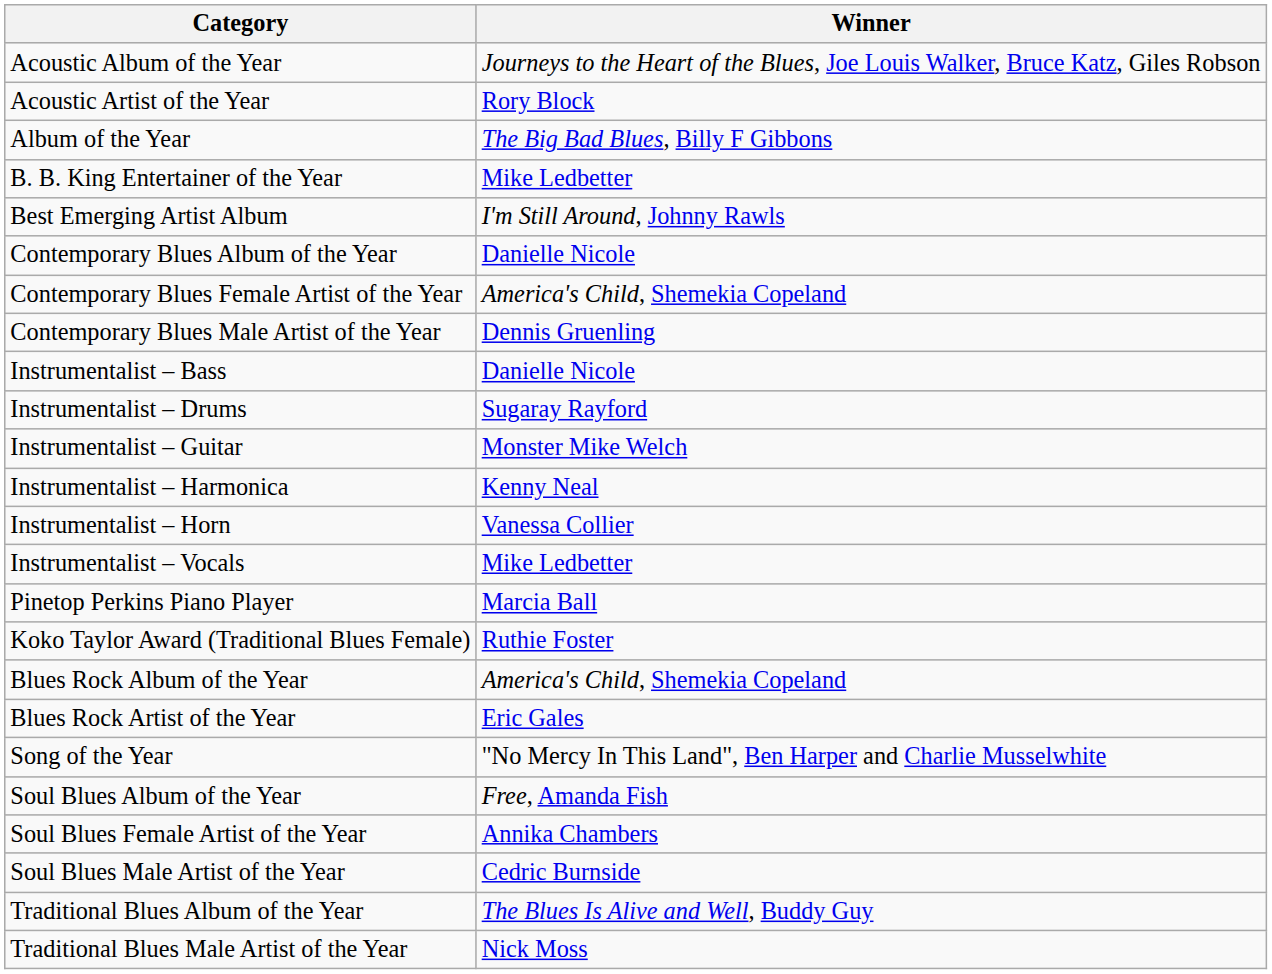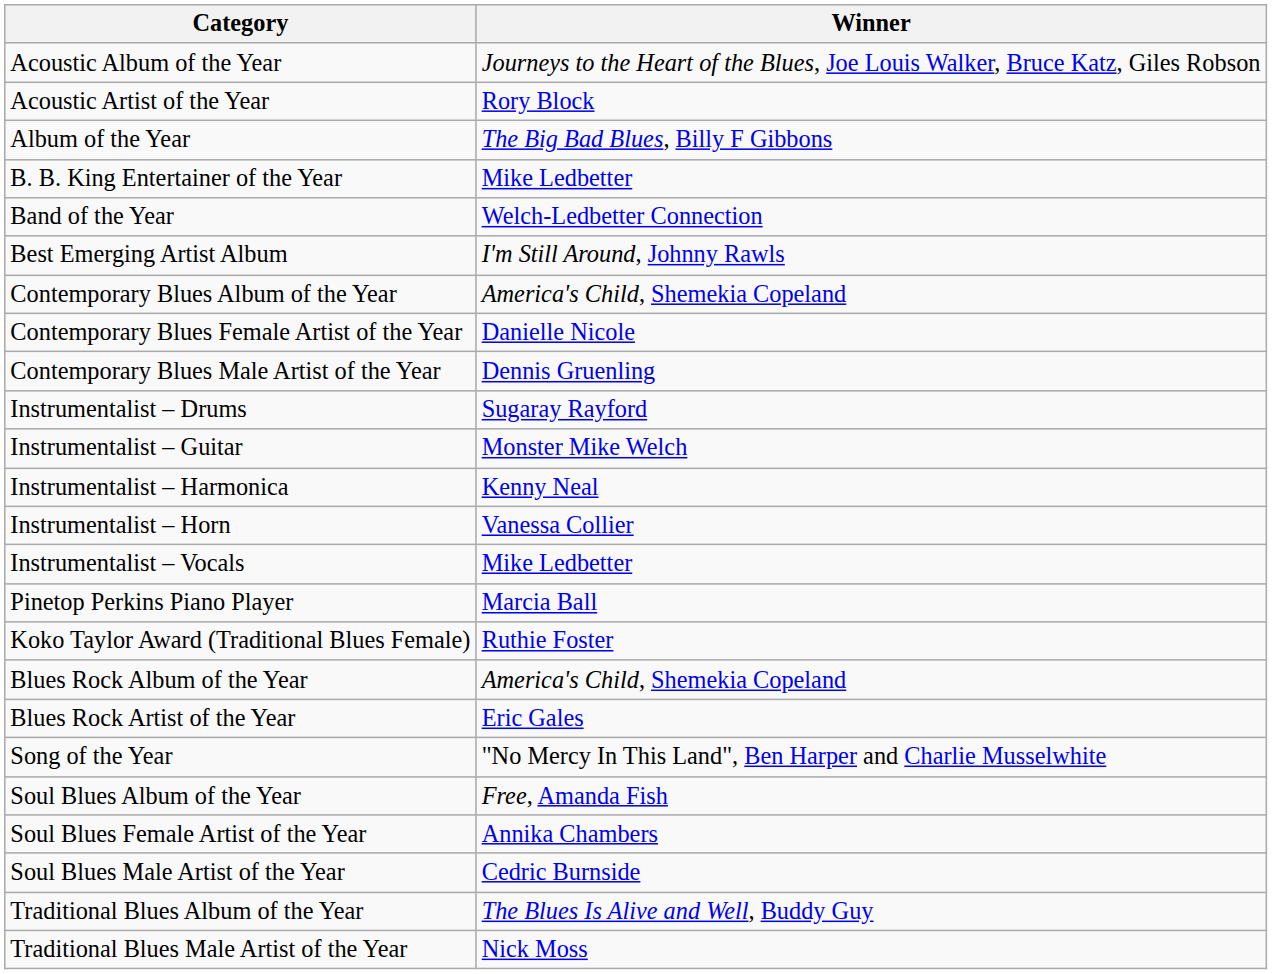+ row: Band of the Year | Welch-Ledbetter Connection
Contemporary Blues Album of the Year | Winner: Danielle Nicole -> America's Child, Shemekia Copeland
Contemporary Blues Female Artist of the Year | Winner: America's Child, Shemekia Copeland -> Danielle Nicole
- row: Instrumentalist – Bass | Danielle Nicole
